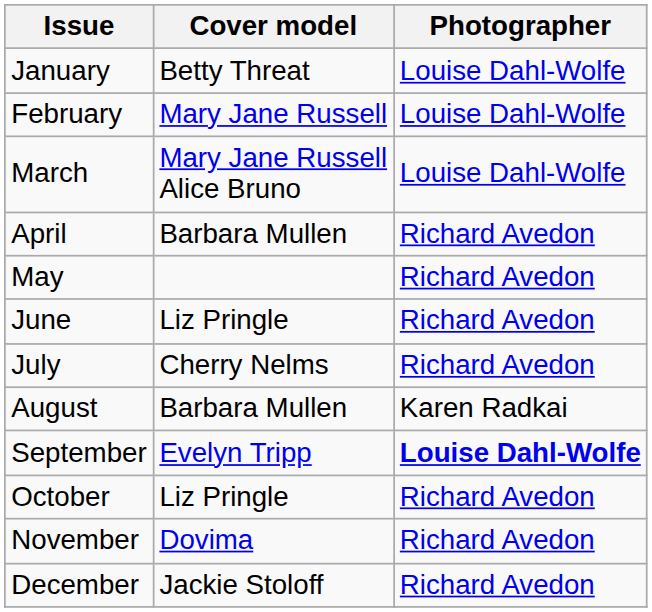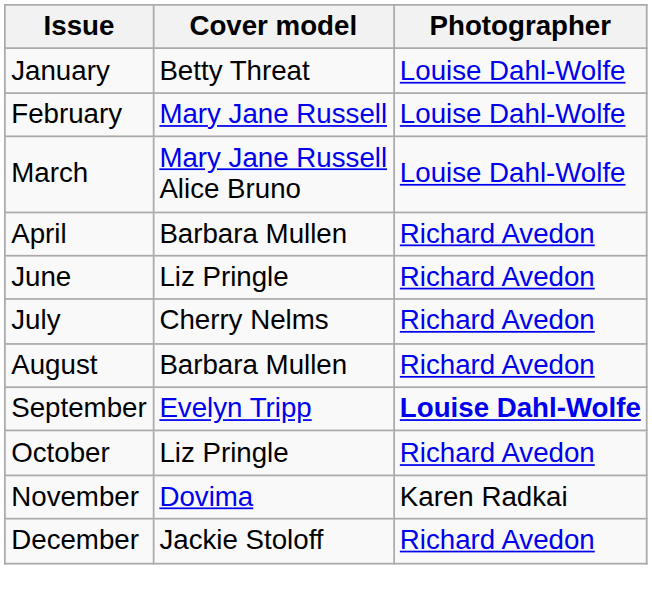- row: May | Richard Avedon
August | Photographer: Karen Radkai -> Richard Avedon
November | Photographer: Richard Avedon -> Karen Radkai
